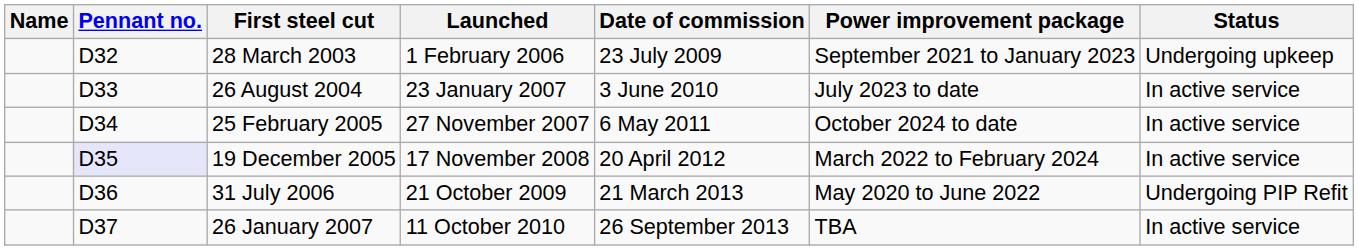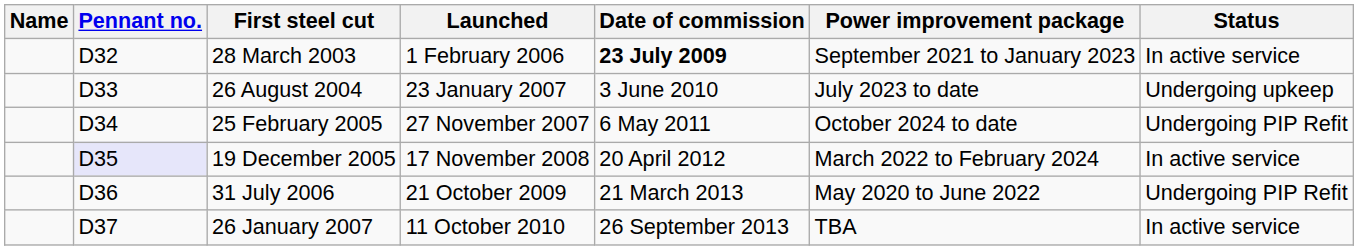28 March 2003 | Date of commission: normal -> bold
28 March 2003 | Status: Undergoing upkeep -> In active service
26 August 2004 | Status: In active service -> Undergoing upkeep
25 February 2005 | Status: In active service -> Undergoing PIP Refit
